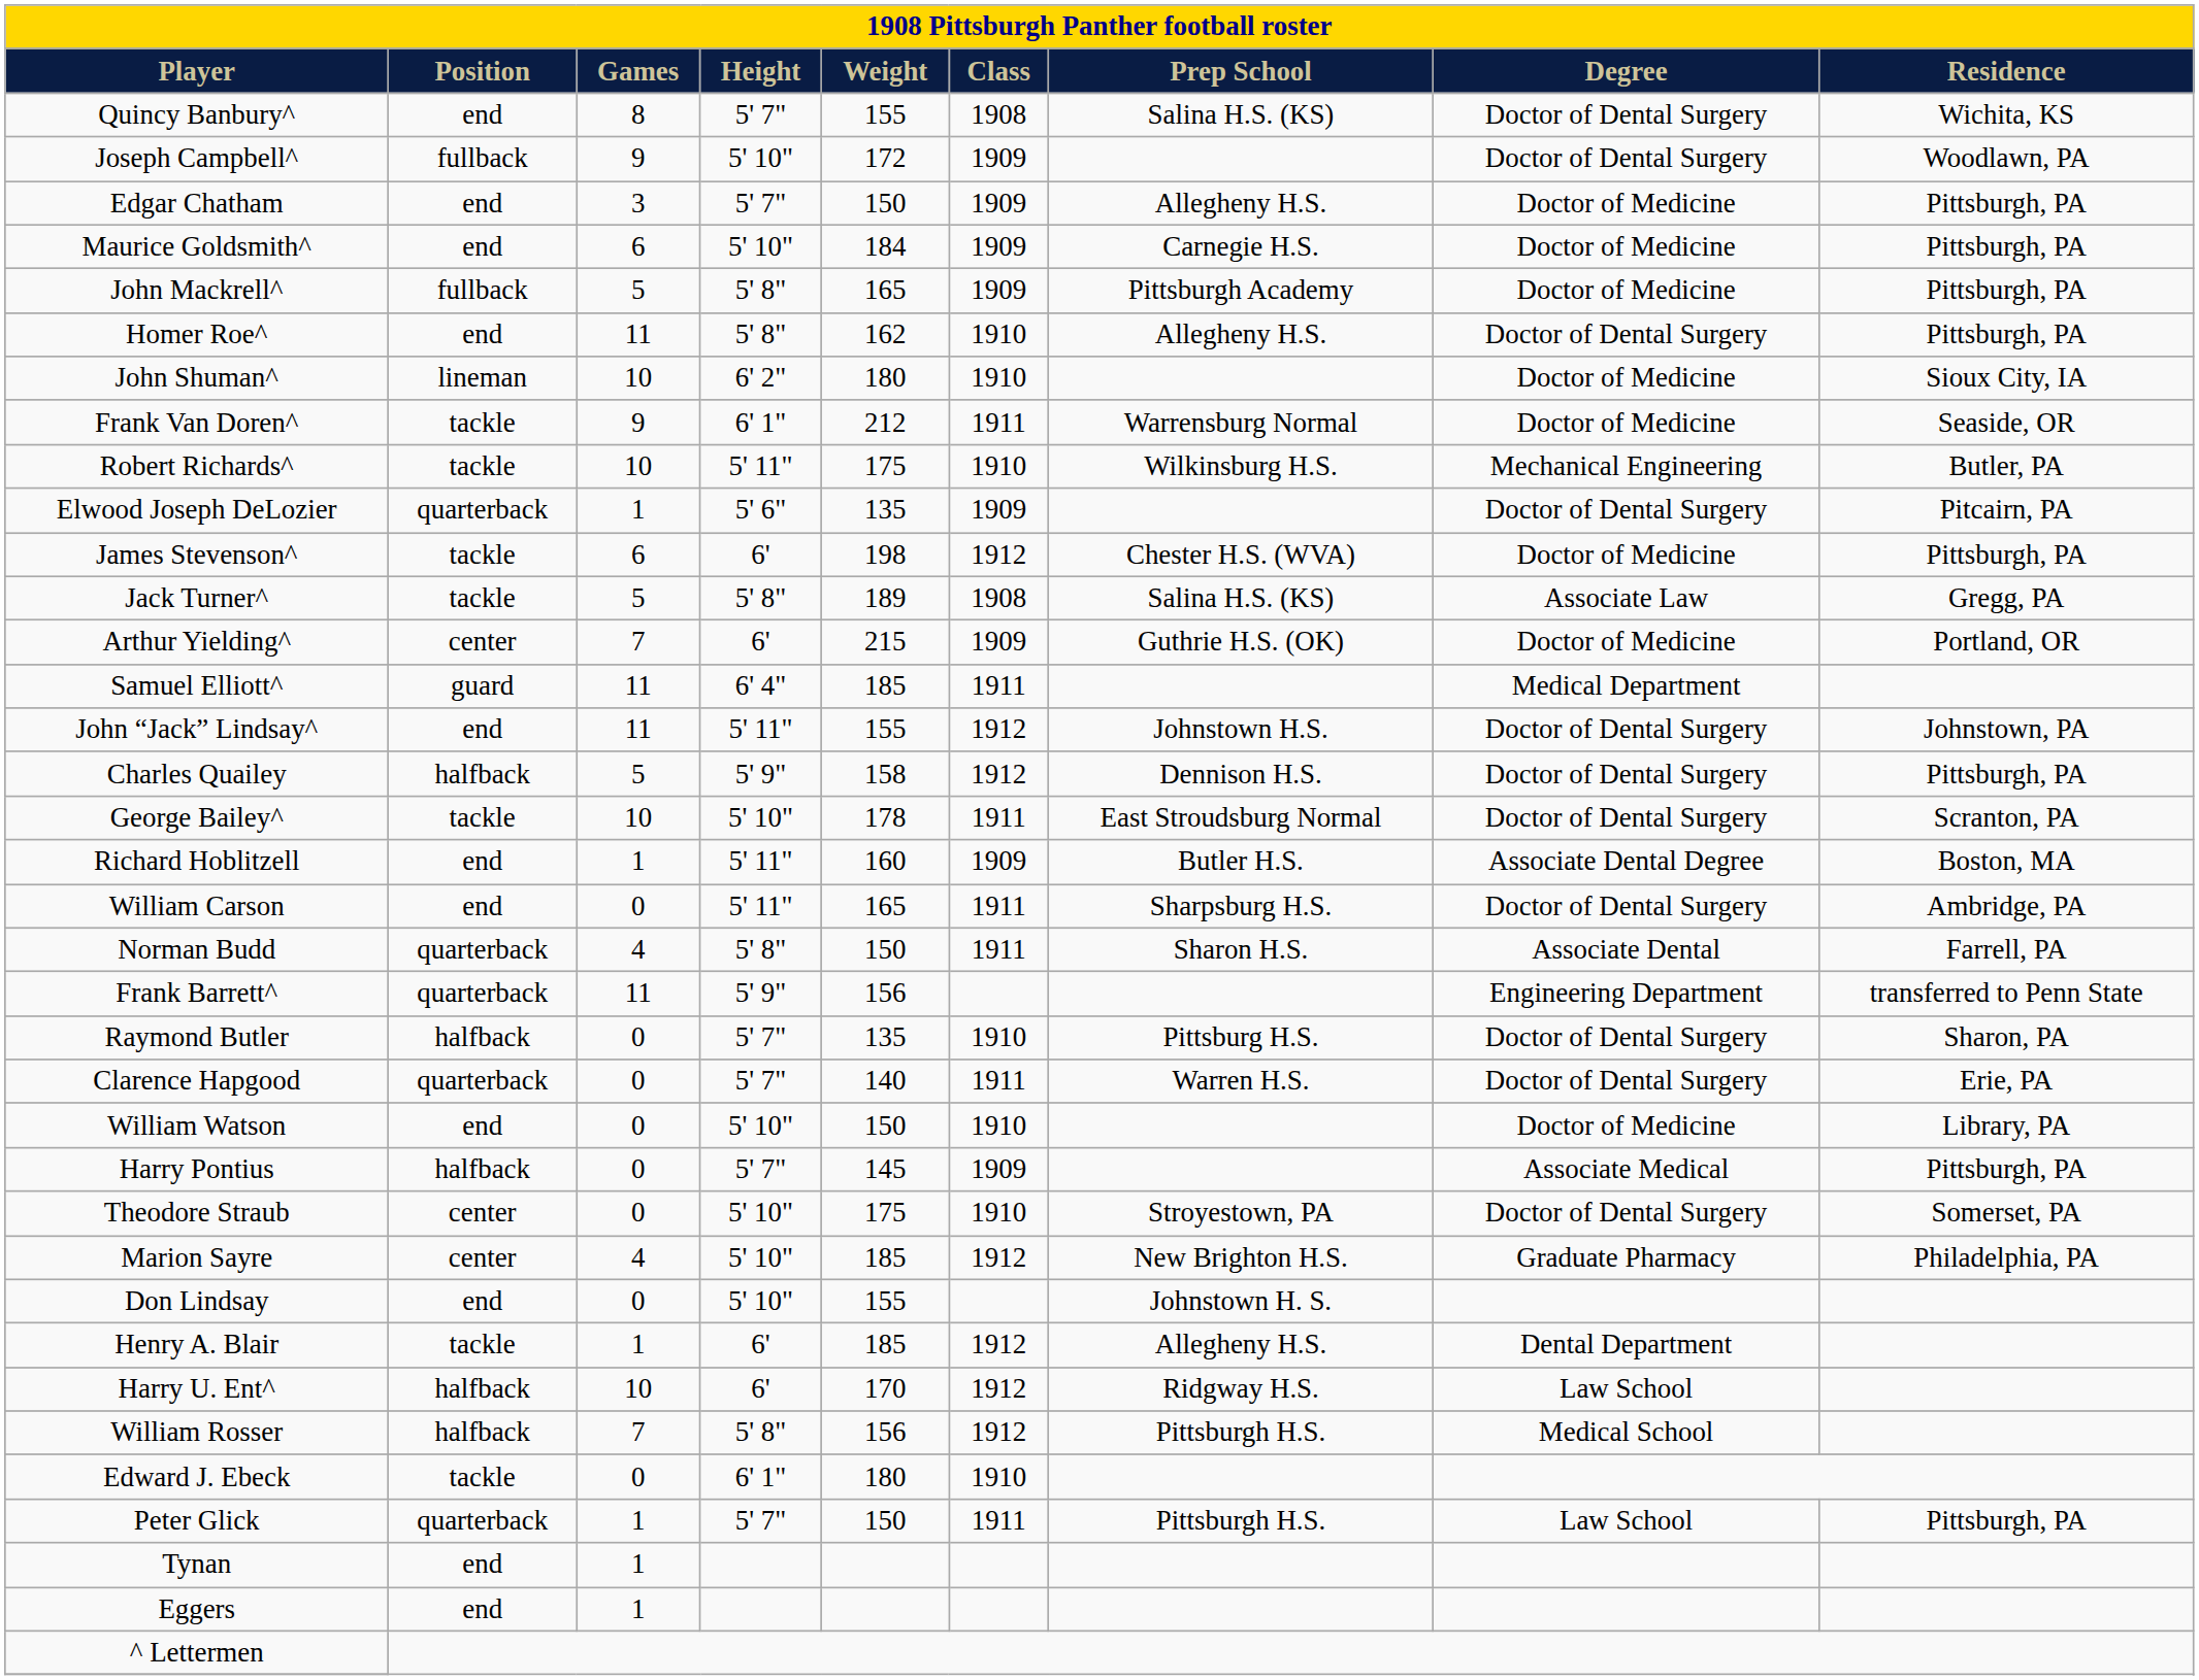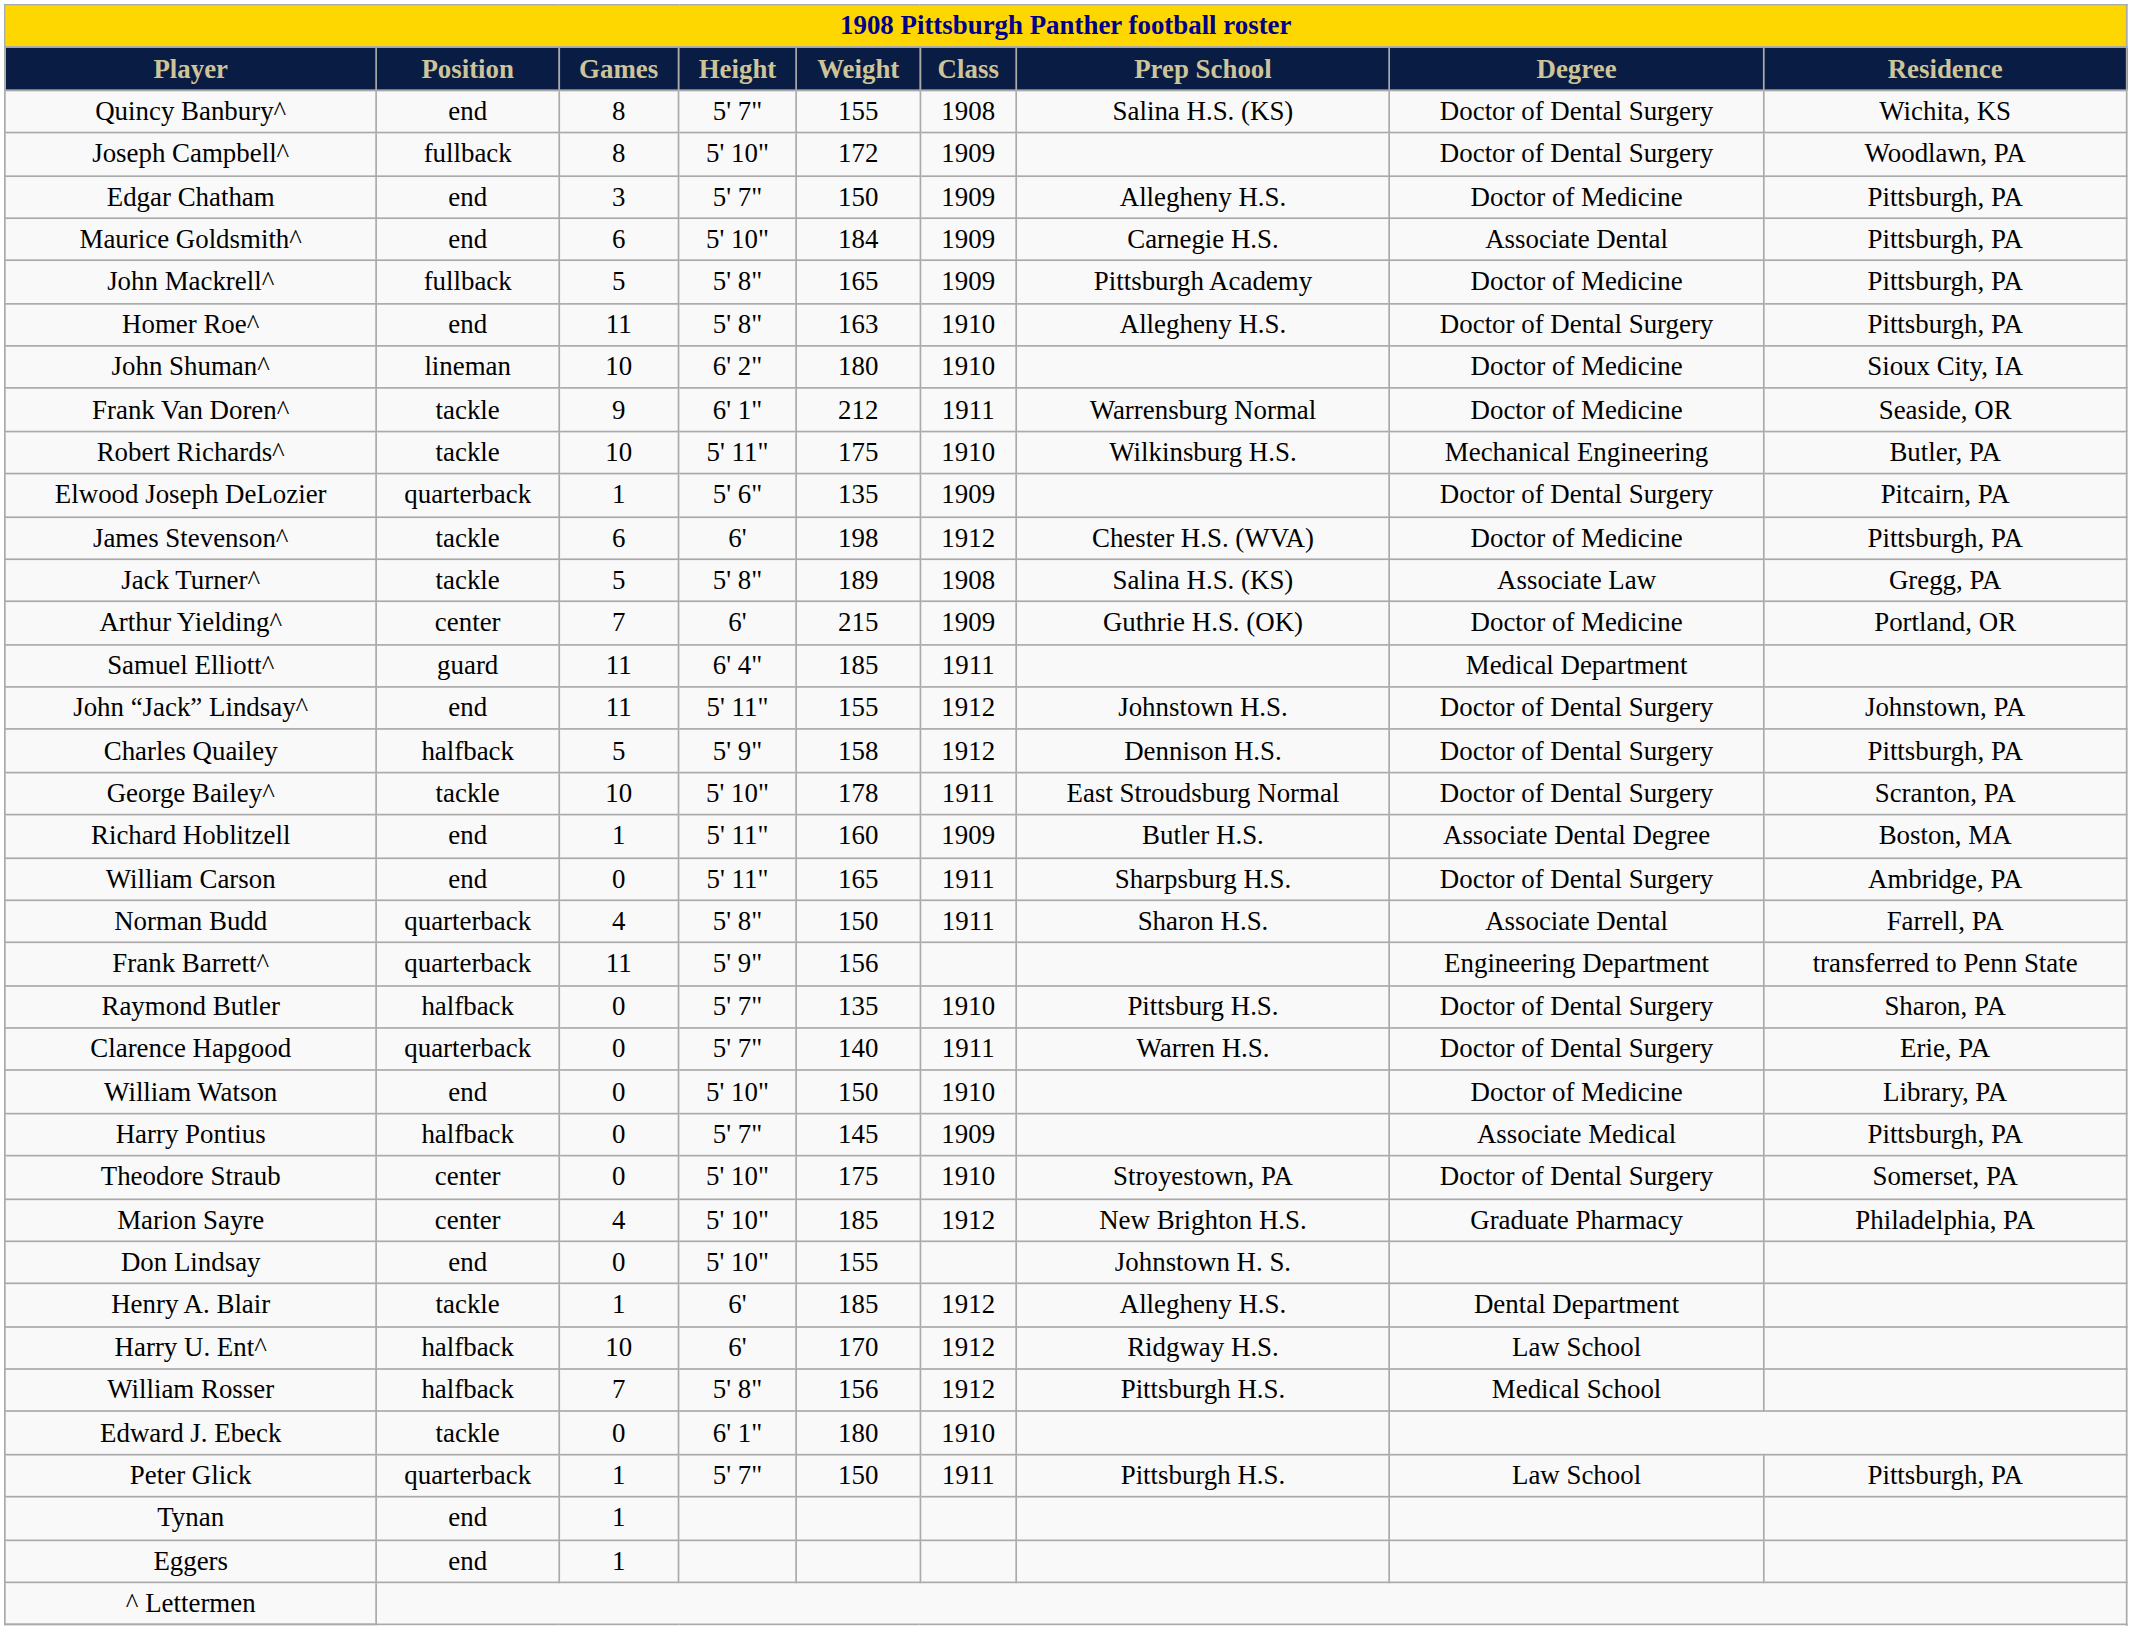Joseph Campbell^ | Games: 9 -> 8
Maurice Goldsmith^ | Degree: Doctor of Medicine -> Associate Dental
Homer Roe^ | Weight: 162 -> 163
